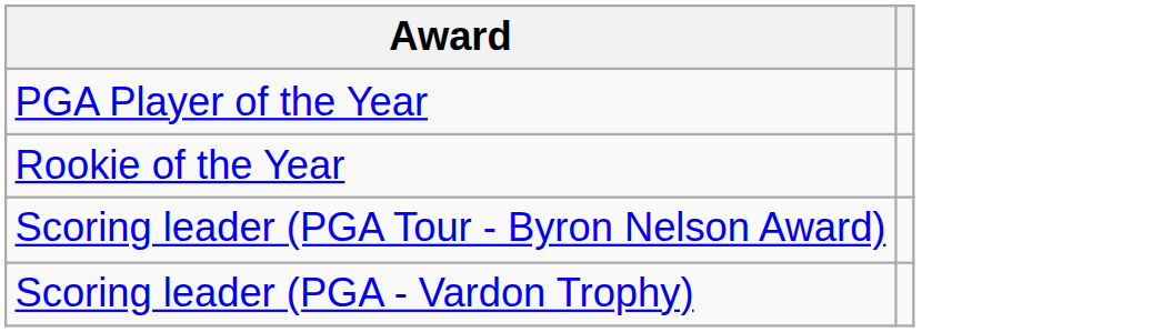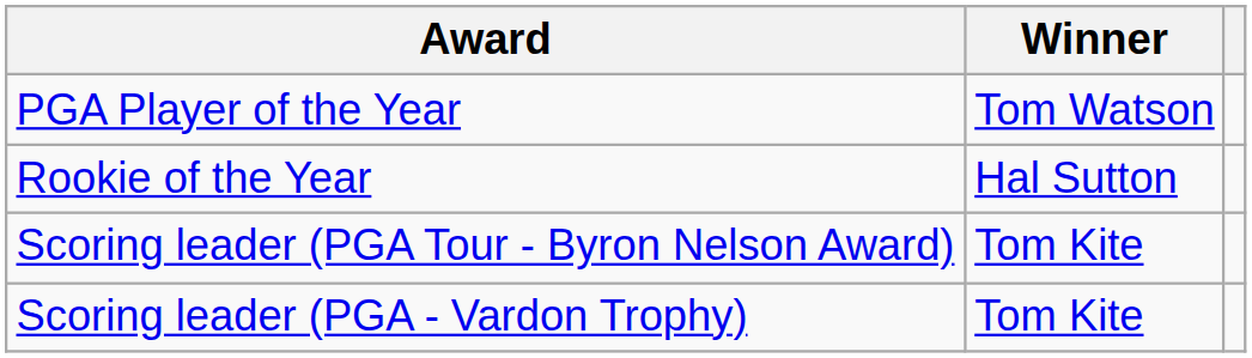+ column: Winner | Tom Watson | Hal Sutton | Tom Kite | Tom Kite
